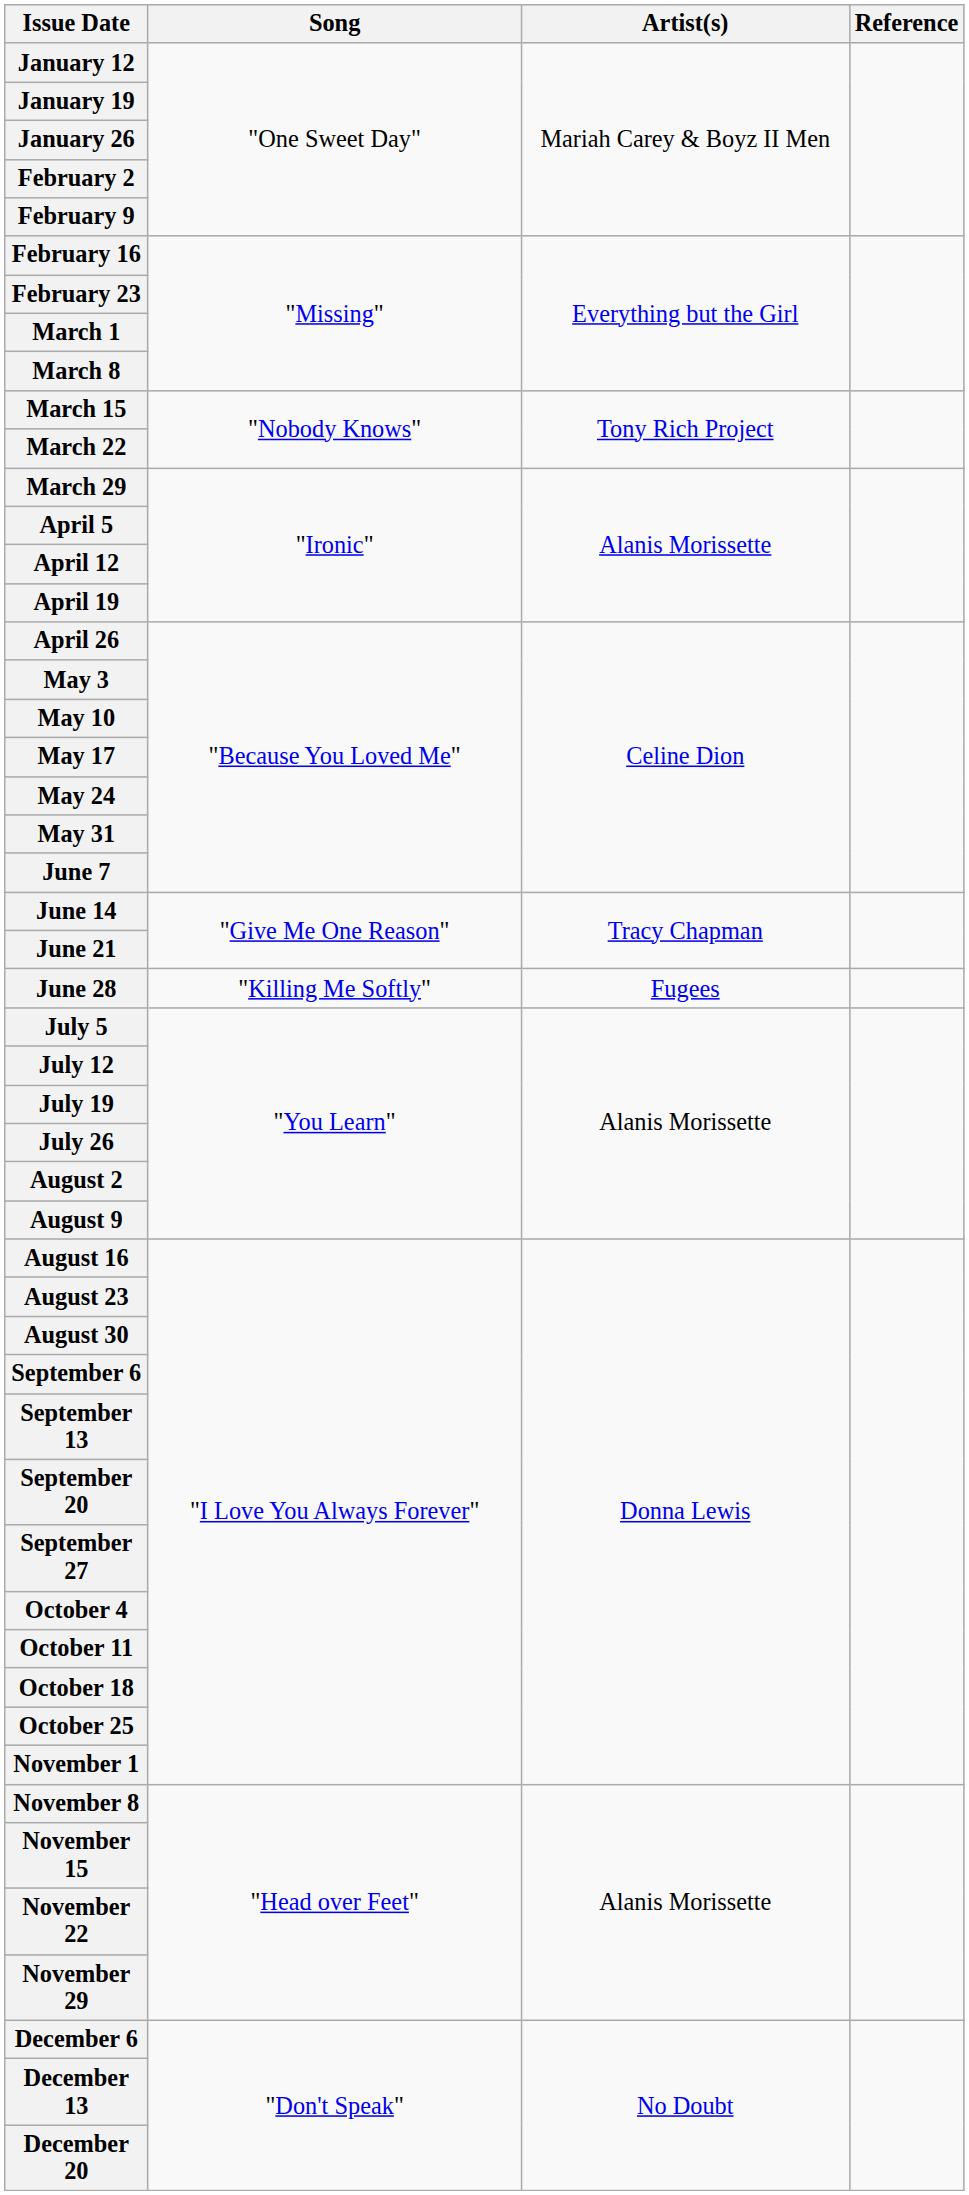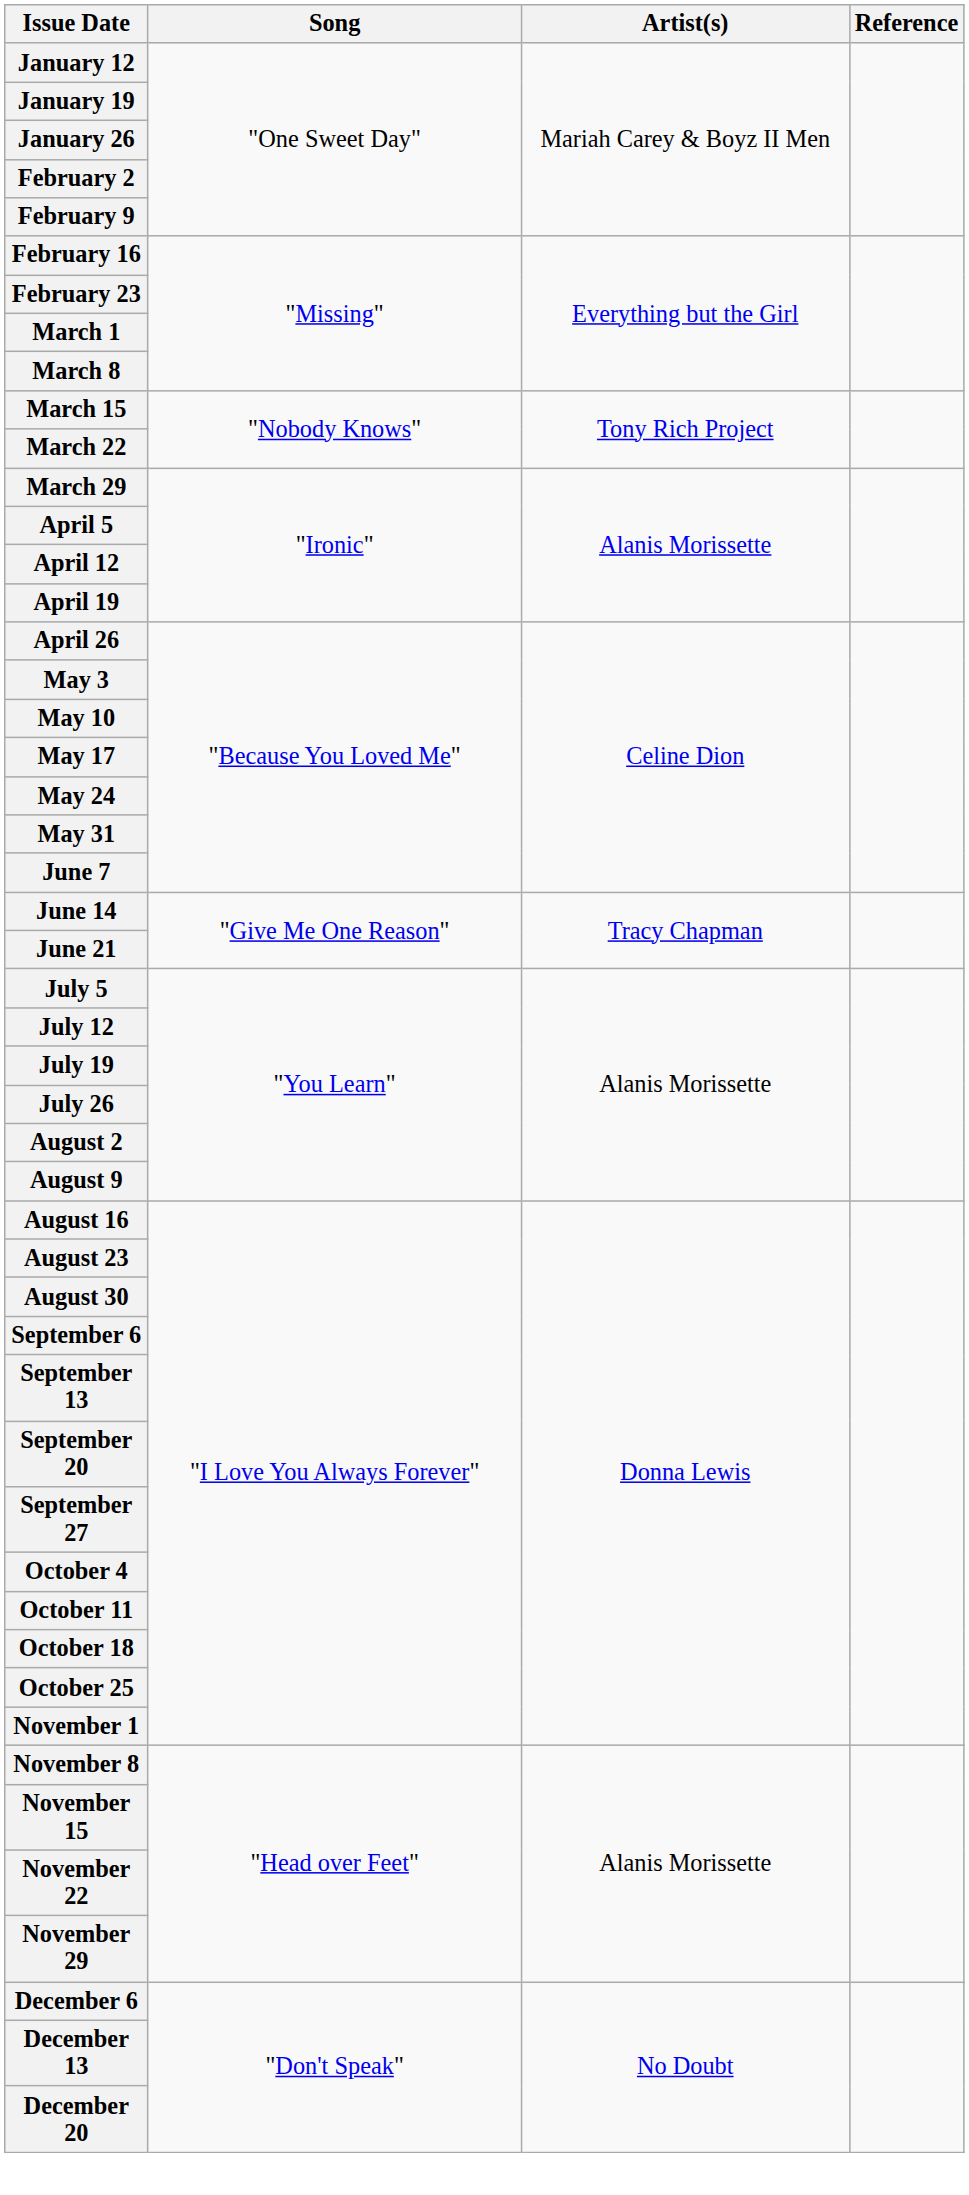- row: June 28 | "Killing Me Softly" | Fugees
